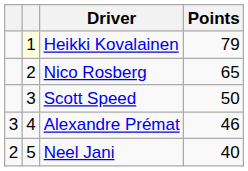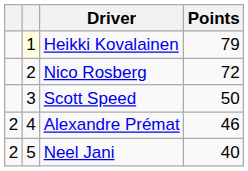Nico Rosberg | Points: 65 -> 72
Alexandre Prémat | column 1: 3 -> 2
